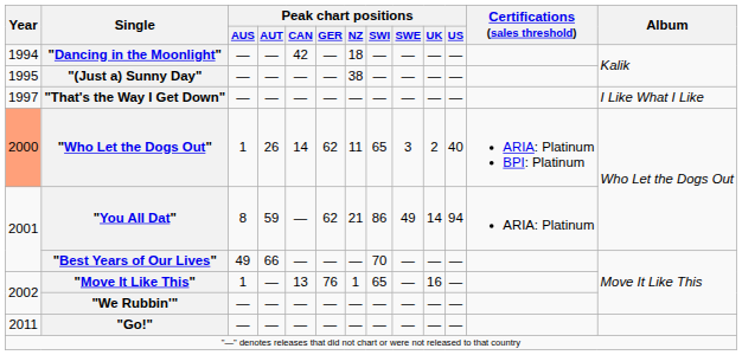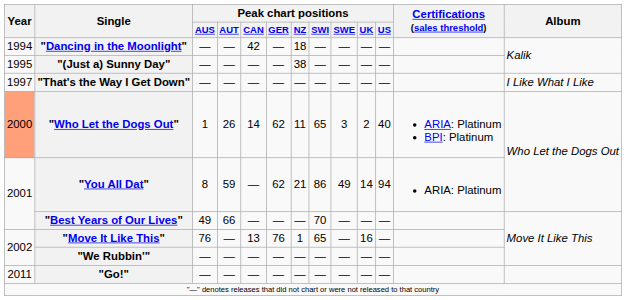"Move It Like This" | Peak chart positions / AUS: 1 -> 76
